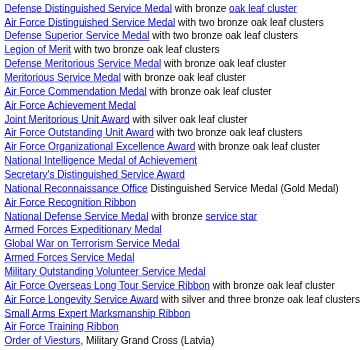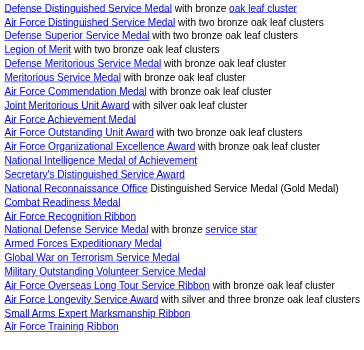rows swapped: Air Force Achievement Medal <-> Joint Meritorious Unit Award with silver oak leaf cluster
+ row: Combat Readiness Medal
- row: Armed Forces Service Medal
- row: Order of Viesturs, Military Grand Cross (Latvia)
